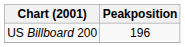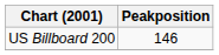US Billboard 200 | Peakposition: 196 -> 146
